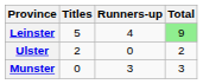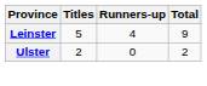Leinster | Total: lightgreen background -> no background
- row: Munster | 0 | 3 | 3
